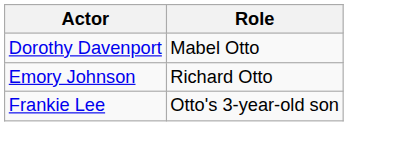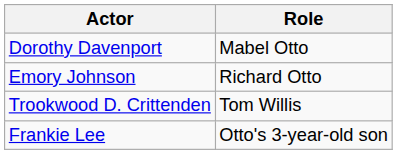+ row: Trookwood D. Crittenden | Tom Willis
